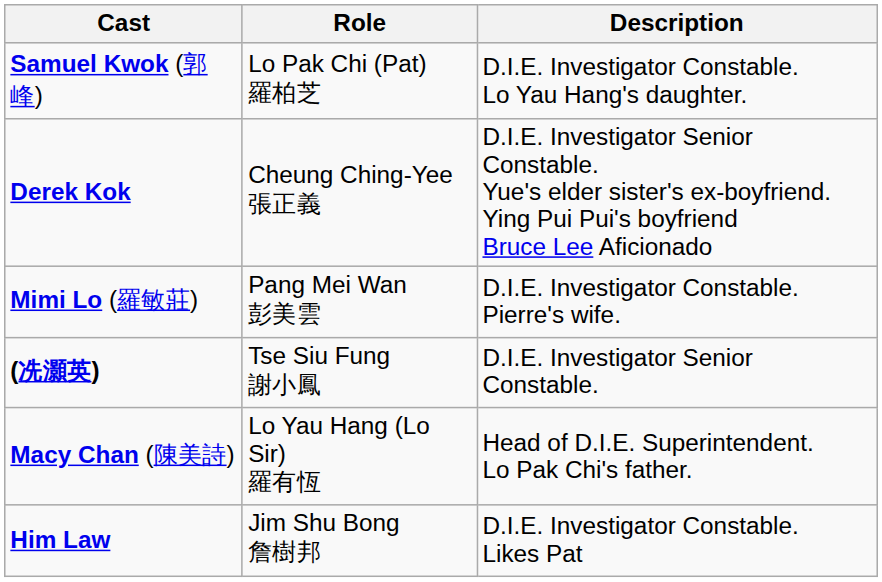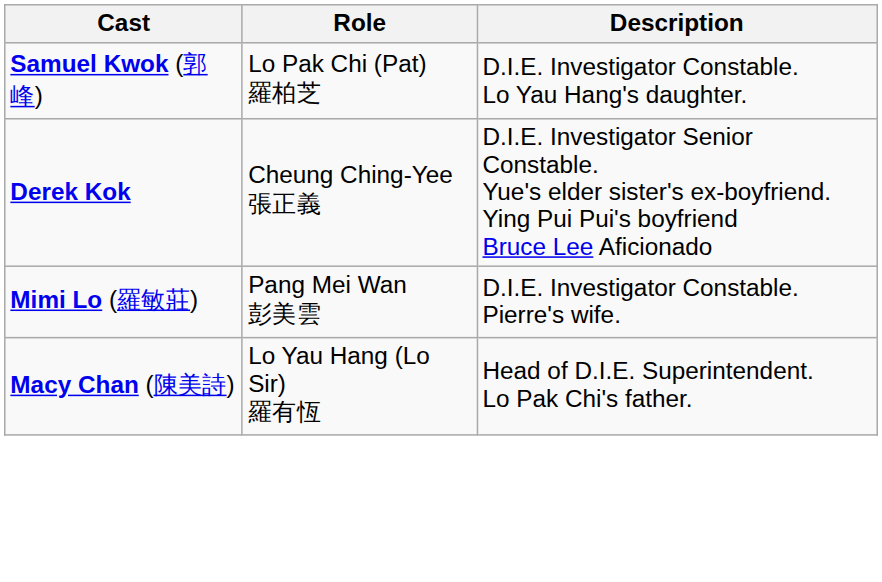- row: (冼灝英) | Tse Siu Fung 謝小鳳 | D.I.E. Investigator Senior Constable.
- row: Him Law | Jim Shu Bong 詹樹邦 | D.I.E. Investigator Constable. Likes Pat
